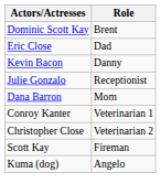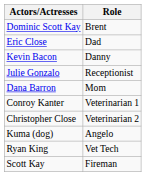rows swapped: Scott Kay <-> Kuma (dog)
+ row: Ryan King | Vet Tech
